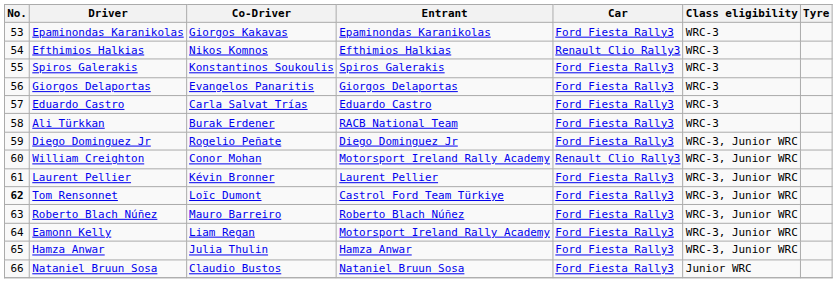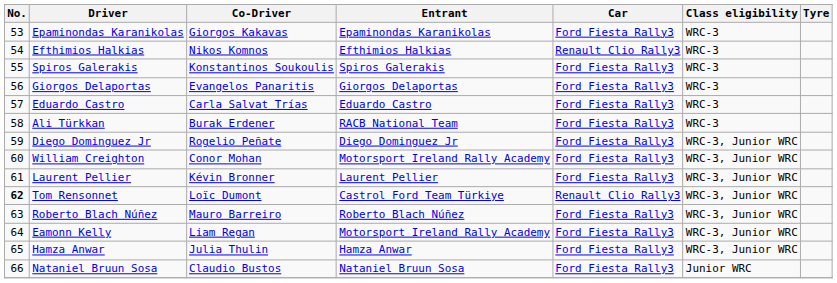William Creighton | Car: Renault Clio Rally3 -> Ford Fiesta Rally3
Tom Rensonnet | Car: Ford Fiesta Rally3 -> Renault Clio Rally3
